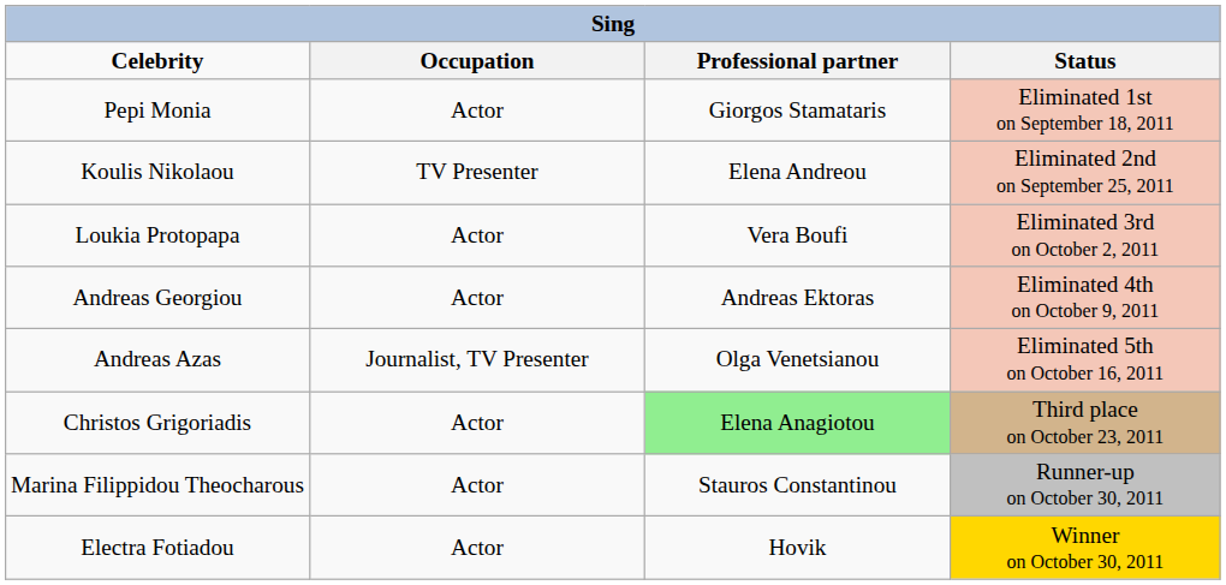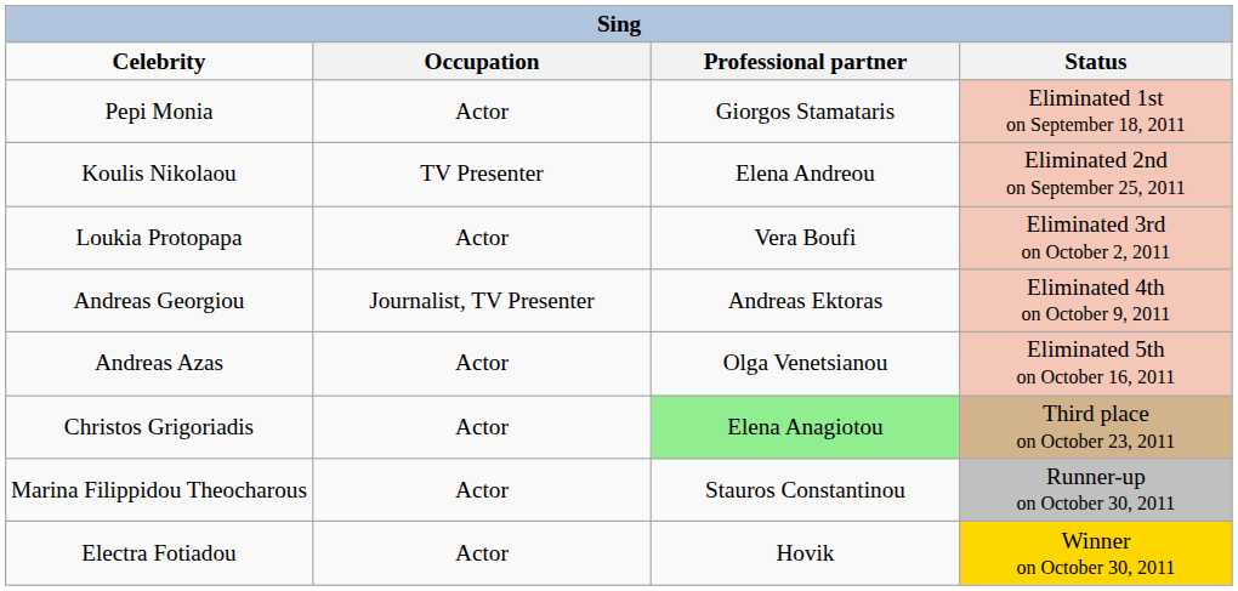Andreas Georgiou | Occupation: Actor -> Journalist, TV Presenter
Andreas Azas | Occupation: Journalist, TV Presenter -> Actor
